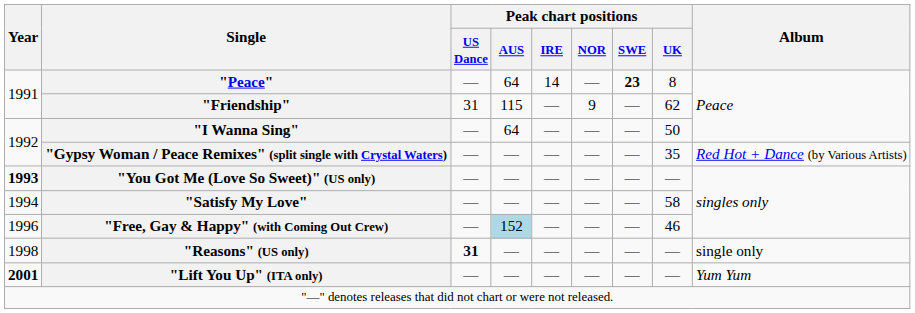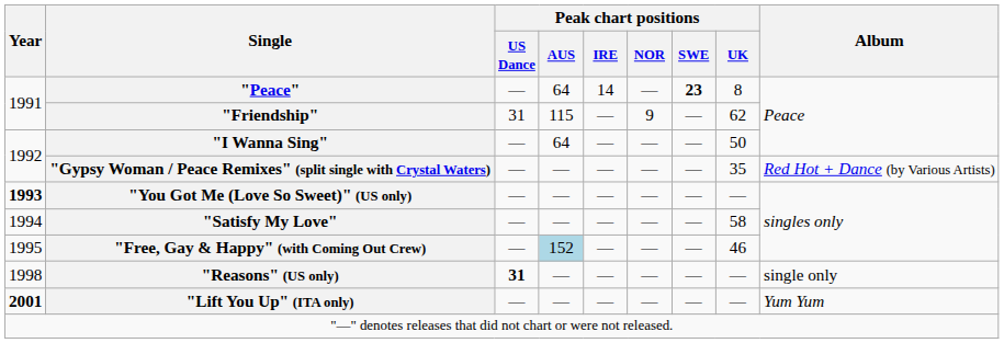"Free, Gay & Happy" (with Coming Out Crew) | Year: 1996 -> 1995
